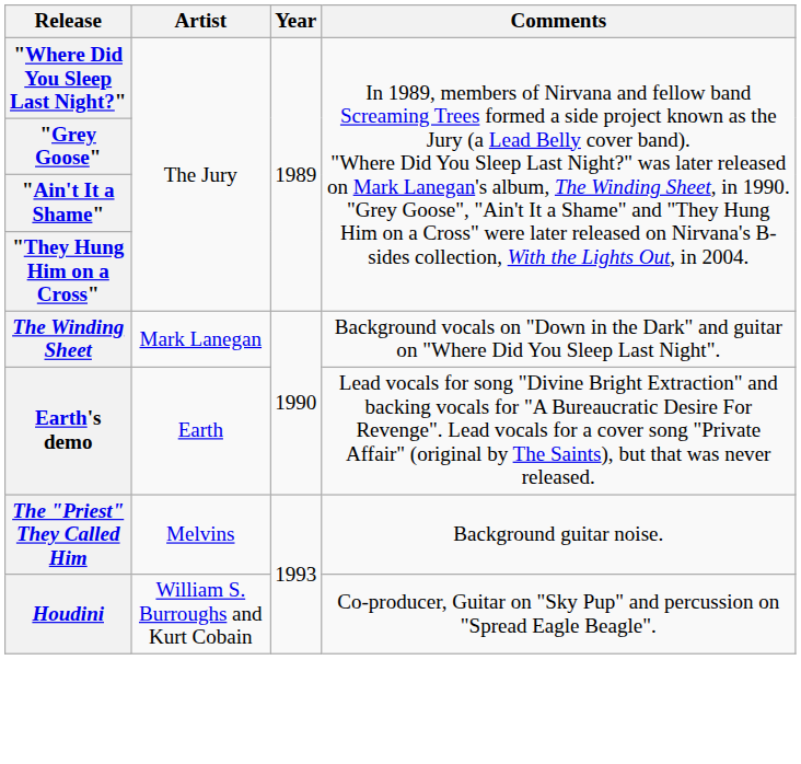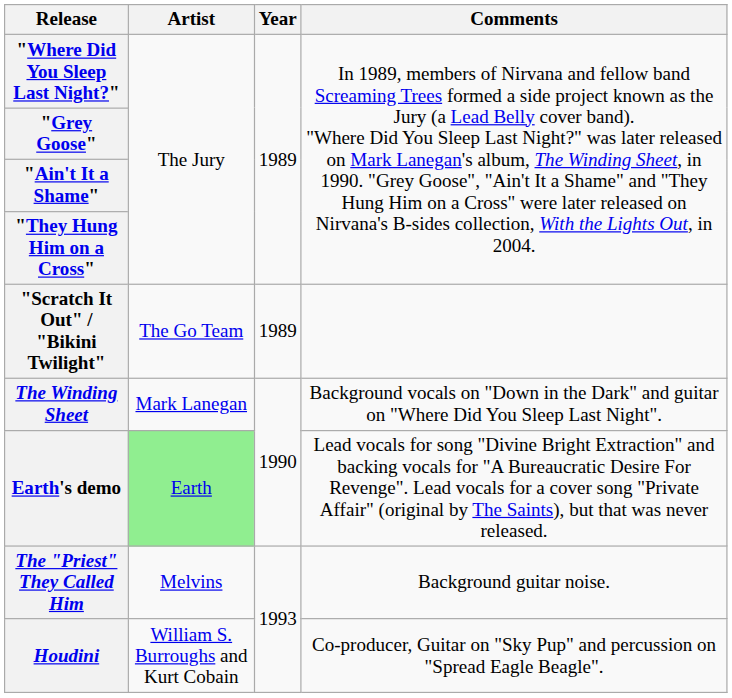+ row: "Scratch It Out" / "Bikini Twilight" | The Go Team | 1989
Earth's demo | Artist: no background -> lightgreen background
